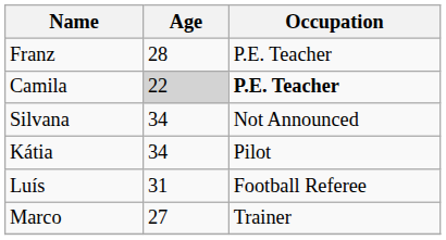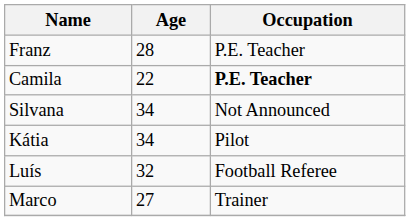Camila | Age: lightgrey background -> no background
Luís | Age: 31 -> 32
